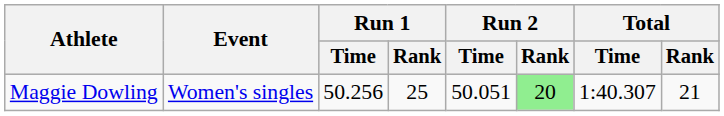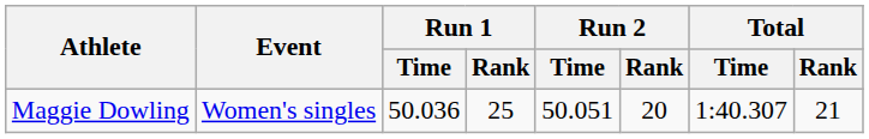Maggie Dowling | Run 1 / Time: 50.256 -> 50.036
Maggie Dowling | Run 2 / Rank: lightgreen background -> no background
